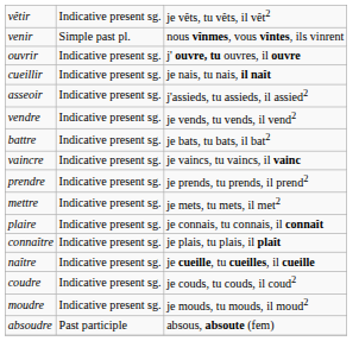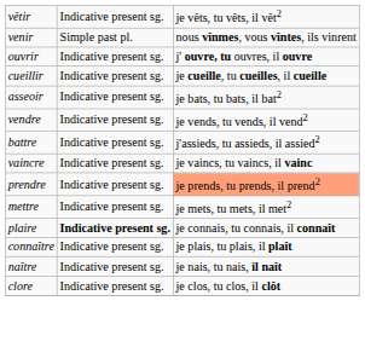cueillir | column 3: je nais, tu nais, il naît -> je cueille, tu cueilles, il cueille
asseoir | column 3: j'assieds, tu assieds, il assied2 -> je bats, tu bats, il bat2
battre | column 3: je bats, tu bats, il bat2 -> j'assieds, tu assieds, il assied2
prendre | column 3: no background -> lightsalmon background
plaire | column 2: normal -> bold
naître | column 3: je cueille, tu cueilles, il cueille -> je nais, tu nais, il naît
- row: coudre | Indicative present sg. | je couds, tu couds, il coud2
- row: moudre | Indicative present sg. | je mouds, tu mouds, il moud2
+ row: clore | Indicative present sg. | je clos, tu clos, il clôt
- row: absoudre | Past participle | absous, absoute (fem)
